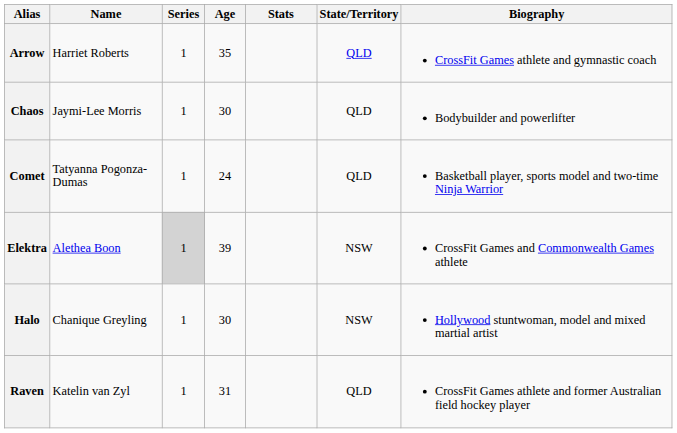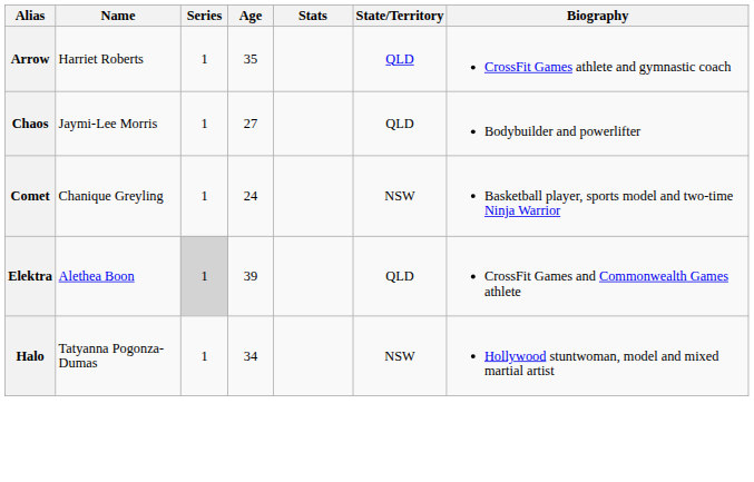Chaos | Age: 30 -> 27
Comet | Name: Tatyanna Pogonza-Dumas -> Chanique Greyling
Comet | State/Territory: QLD -> NSW
Elektra | State/Territory: NSW -> QLD
Halo | Name: Chanique Greyling -> Tatyanna Pogonza-Dumas
Halo | Age: 30 -> 34
- row: Raven | Katelin van Zyl | 1 | 31 | QLD | CrossFit Games athlete and former Australian field hockey player
